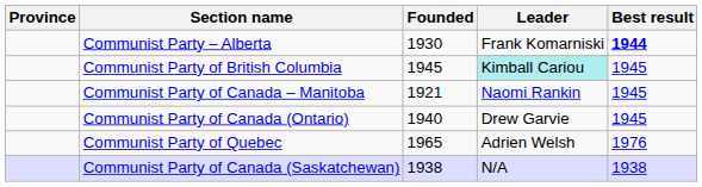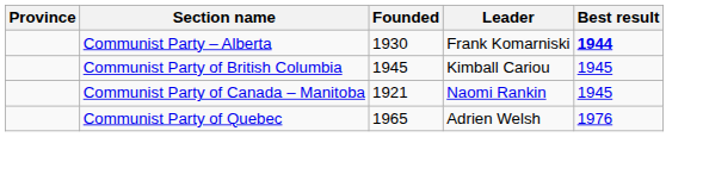Communist Party of British Columbia | Leader: paleturquoise background -> no background
- row: Communist Party of Canada (Ontario) | 1940 | Drew Garvie | 1945
- row: Communist Party of Canada (Saskatchewan) | 1938 | N/A | 1938
